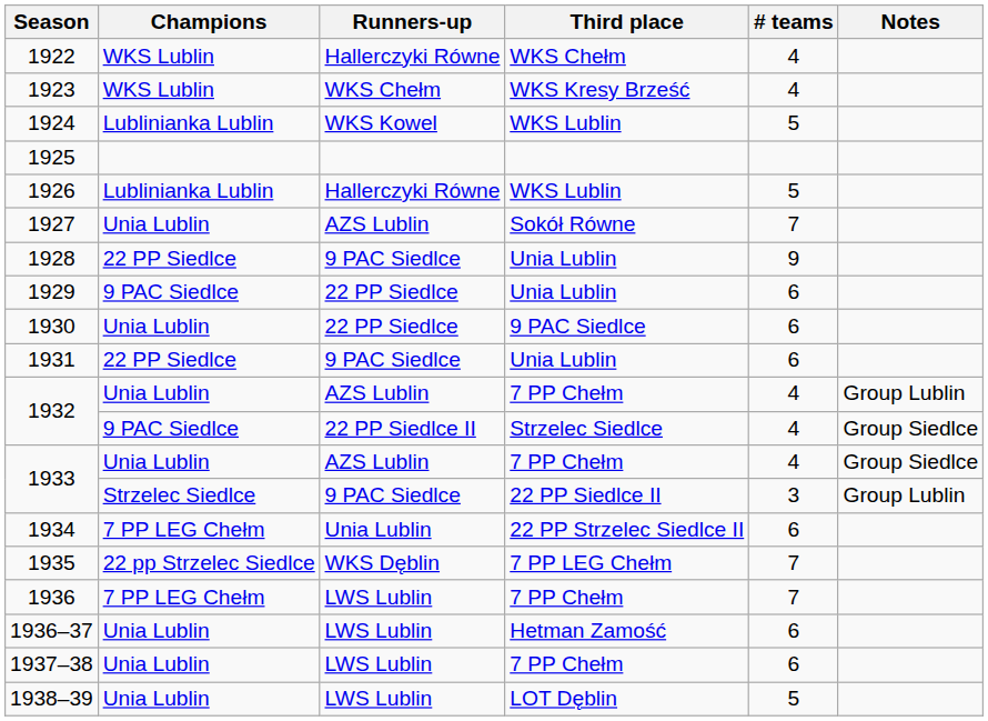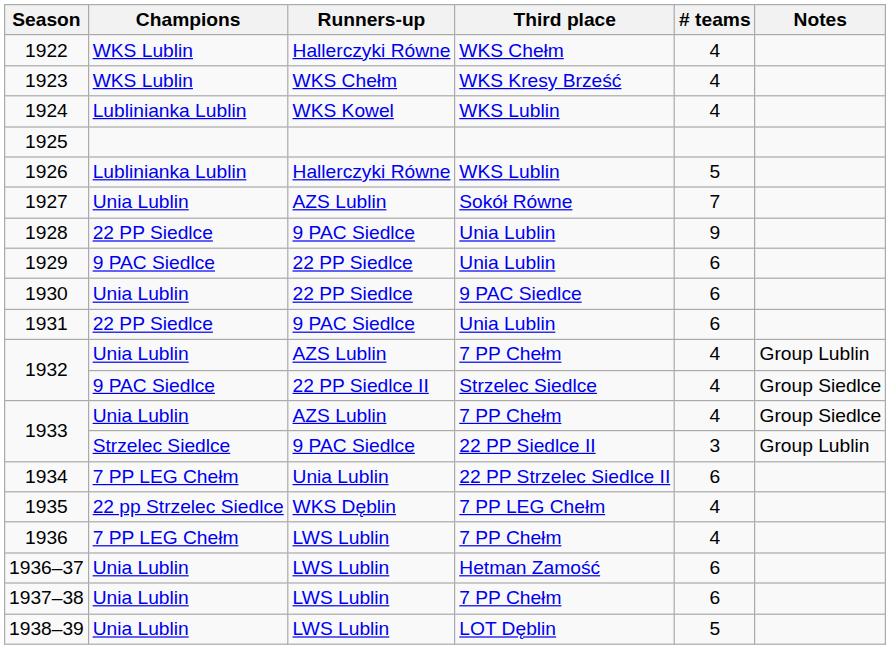1924 | # teams: 5 -> 4
1935 | # teams: 7 -> 4
1936 | # teams: 7 -> 4
